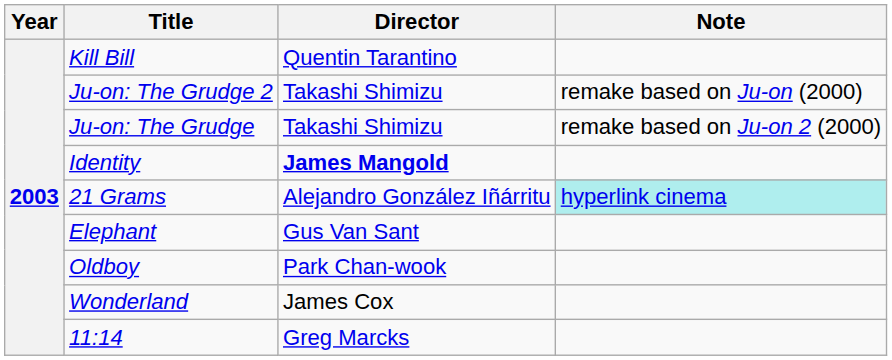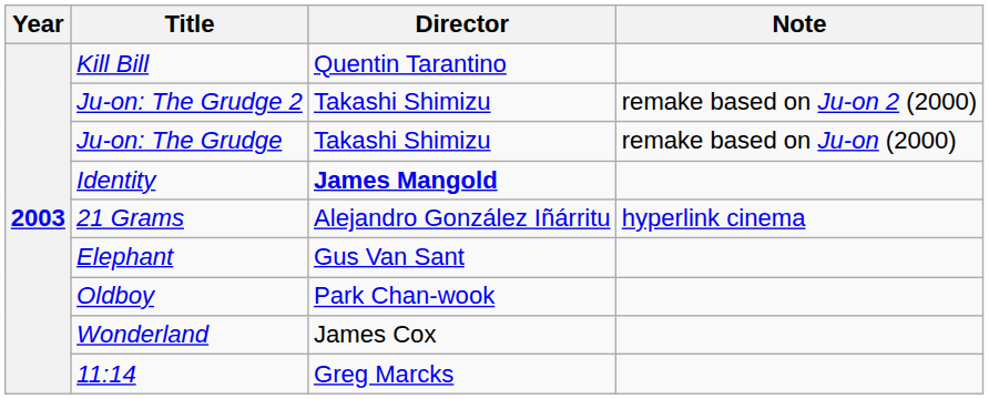Ju-on: The Grudge 2 | Note: remake based on Ju-on (2000) -> remake based on Ju-on 2 (2000)
Ju-on: The Grudge | Note: remake based on Ju-on 2 (2000) -> remake based on Ju-on (2000)
21 Grams | Note: paleturquoise background -> no background
